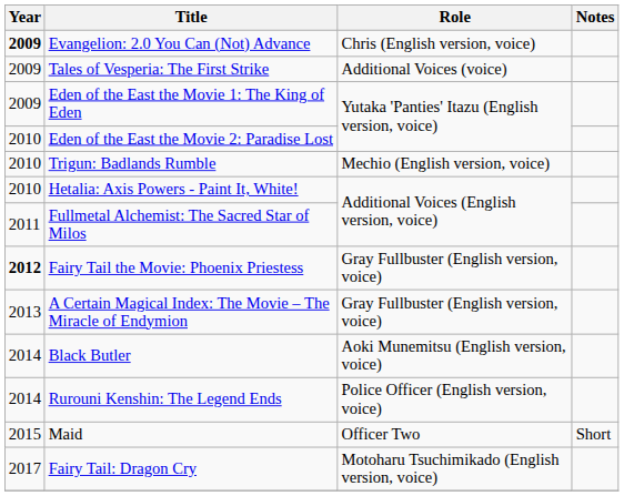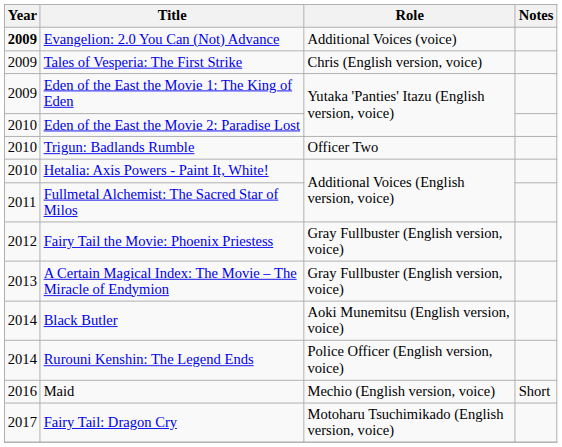Evangelion: 2.0 You Can (Not) Advance | Role: Chris (English version, voice) -> Additional Voices (voice)
Tales of Vesperia: The First Strike | Role: Additional Voices (voice) -> Chris (English version, voice)
Trigun: Badlands Rumble | Role: Mechio (English version, voice) -> Officer Two
Fairy Tail the Movie: Phoenix Priestess | Year: bold -> normal
Maid | Year: 2015 -> 2016
Maid | Role: Officer Two -> Mechio (English version, voice)
